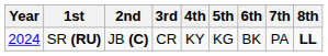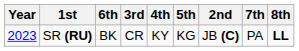columns swapped: 2nd <-> 6th
SR (RU) | Year: 2024 -> 2023
